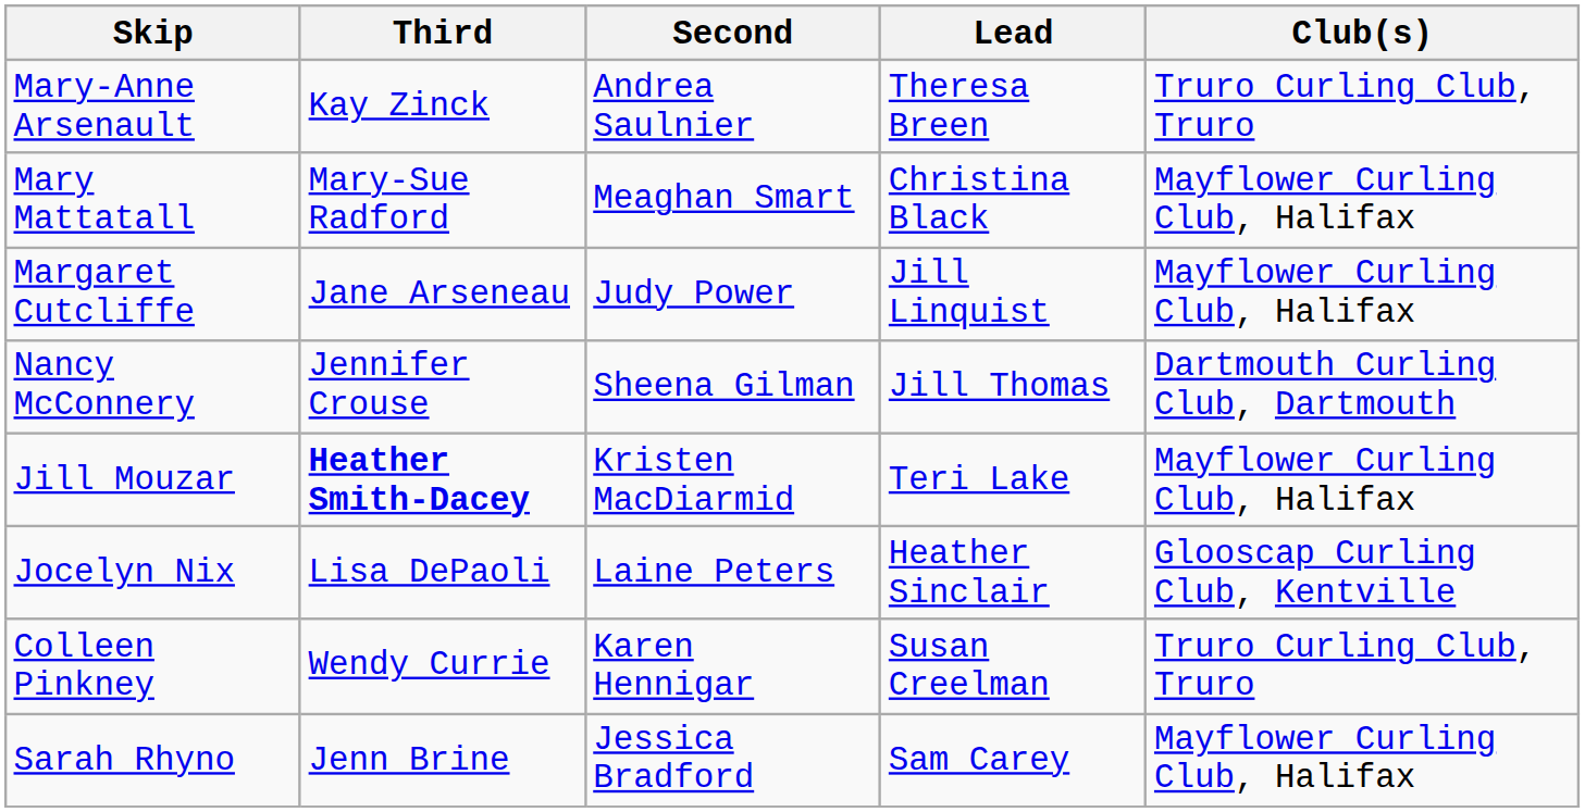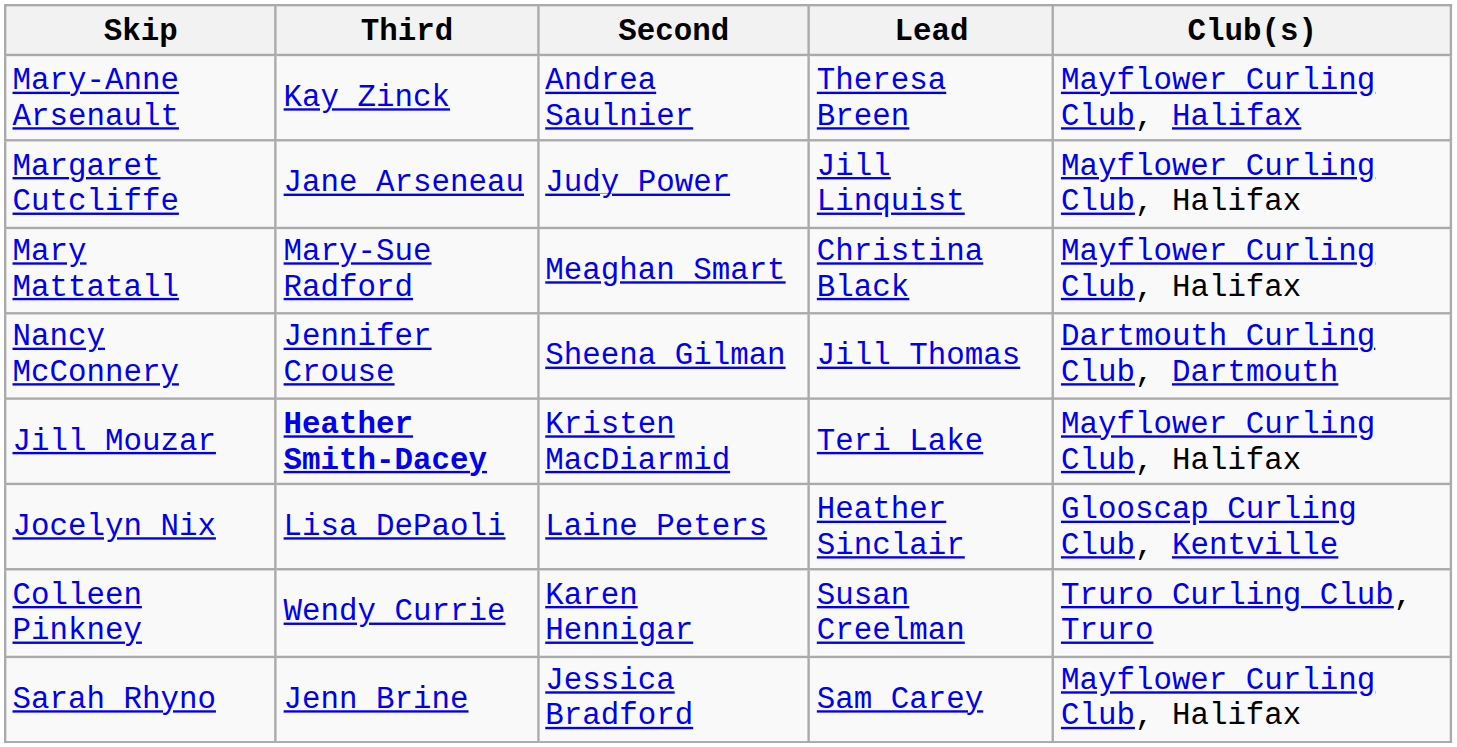Mary-Anne Arsenault | Club(s): Truro Curling Club, Truro -> Mayflower Curling Club, Halifax
rows swapped: Margaret Cutcliffe <-> Mary Mattatall
